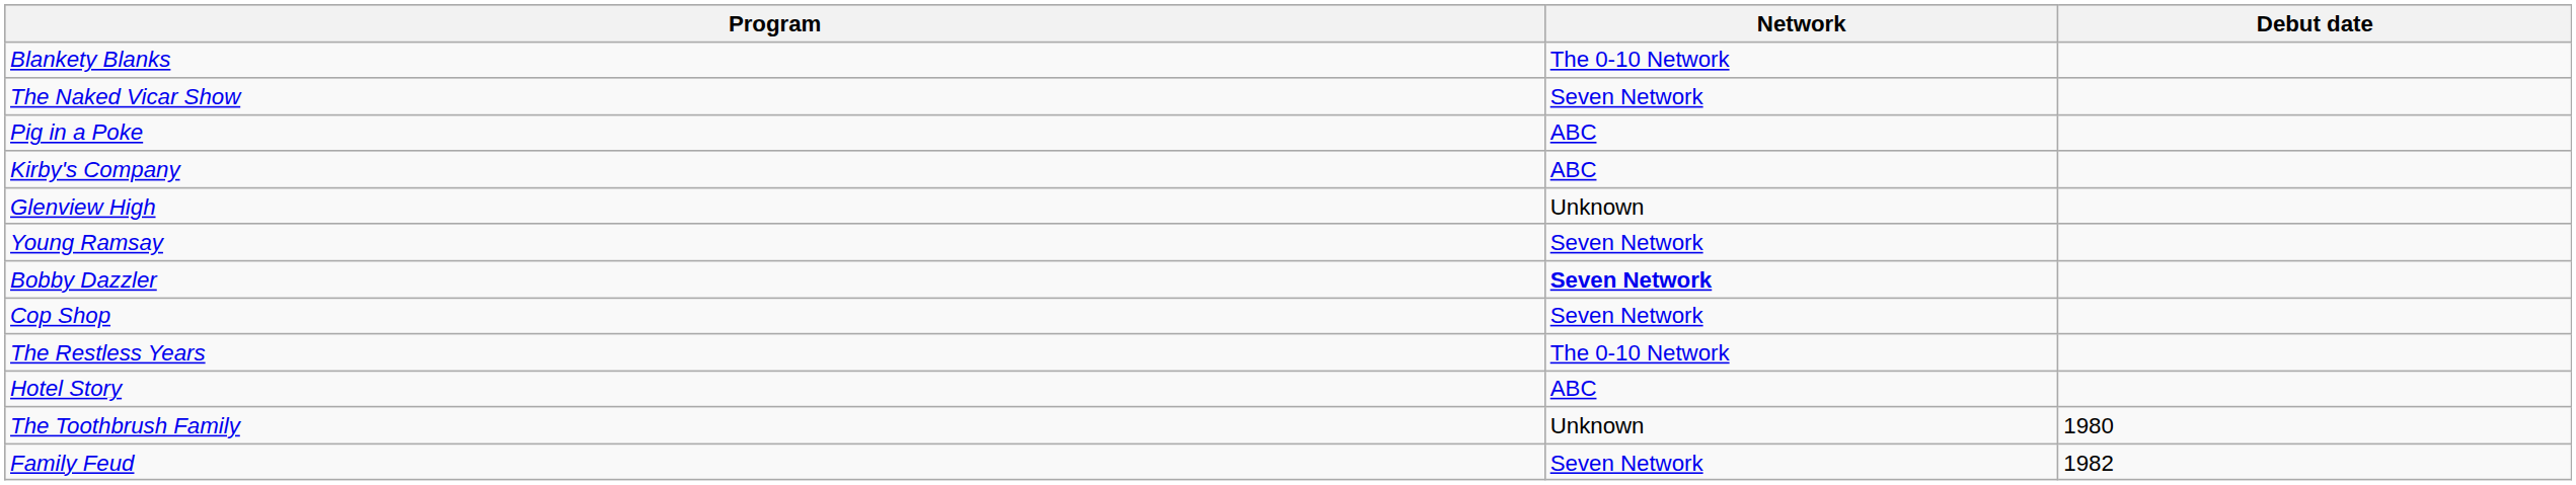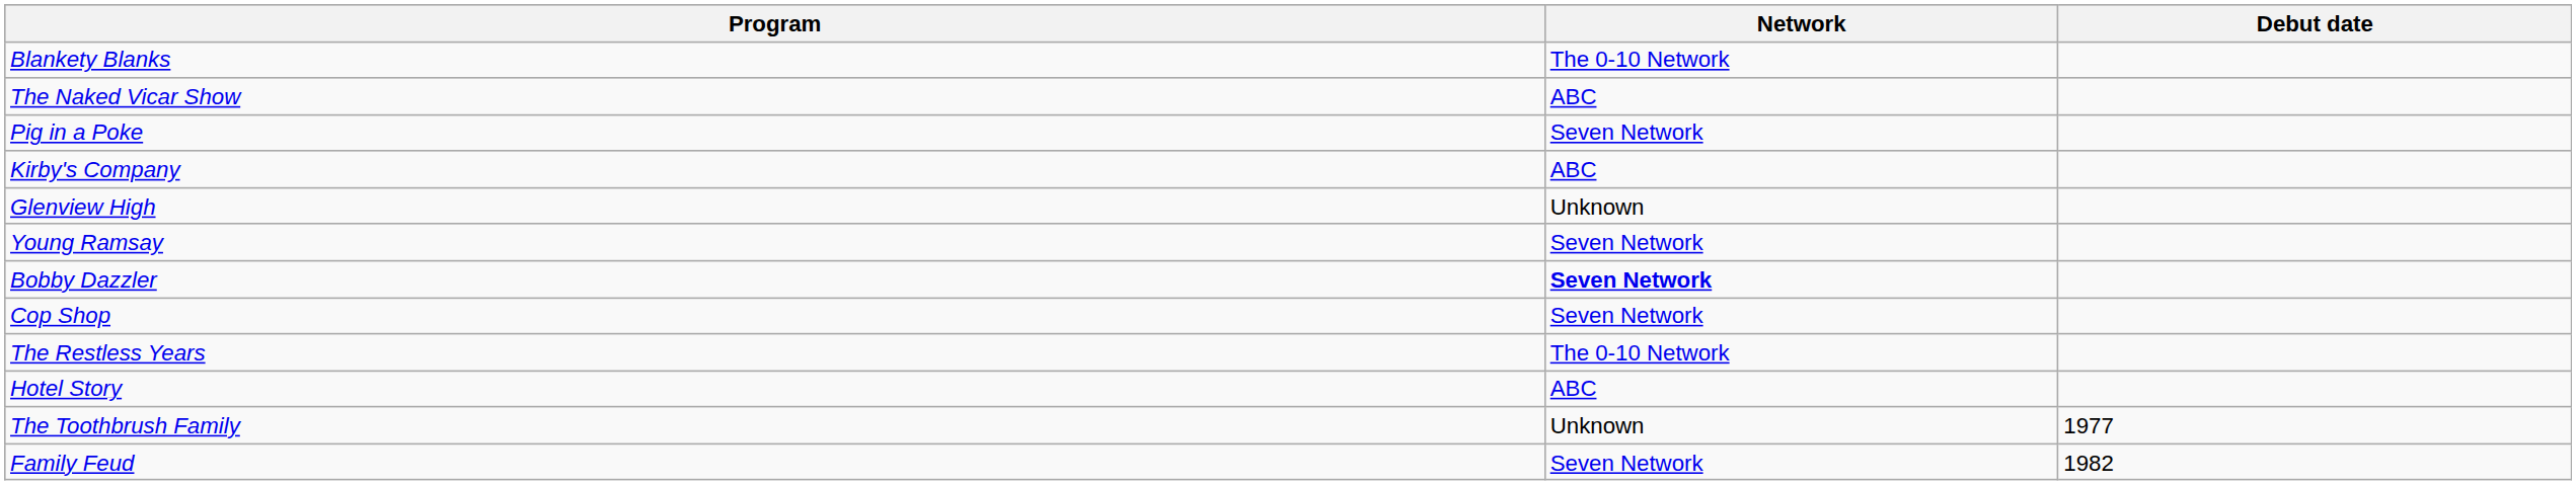The Naked Vicar Show | Network: Seven Network -> ABC
Pig in a Poke | Network: ABC -> Seven Network
The Toothbrush Family | Debut date: 1980 -> 1977
